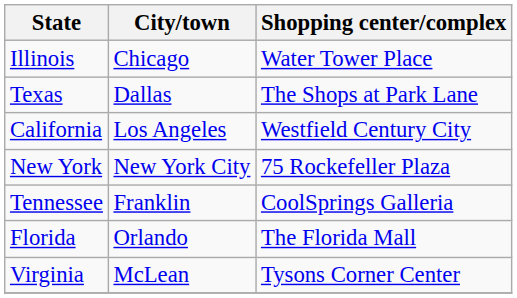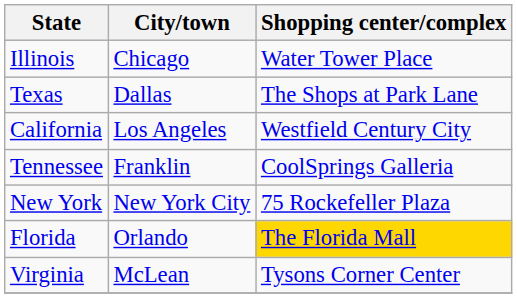rows swapped: Tennessee <-> New York
Florida | Shopping center/complex: no background -> gold background
